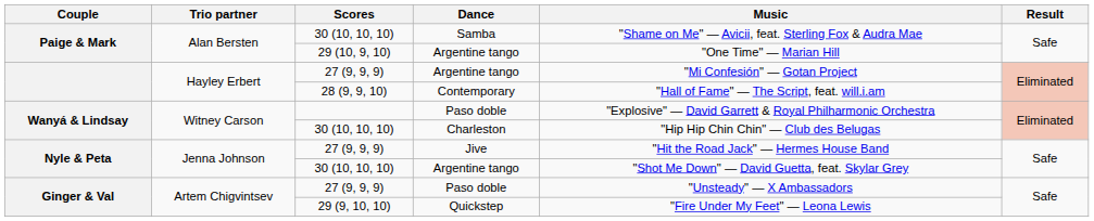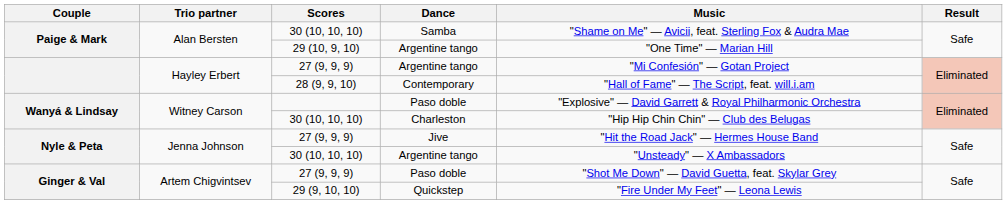30 (10, 10, 10) / Argentine tango | Music: "Shot Me Down" — David Guetta, feat. Skylar Grey -> "Unsteady" — X Ambassadors
27 (9, 9, 9) / Paso doble | Music: "Unsteady" — X Ambassadors -> "Shot Me Down" — David Guetta, feat. Skylar Grey
